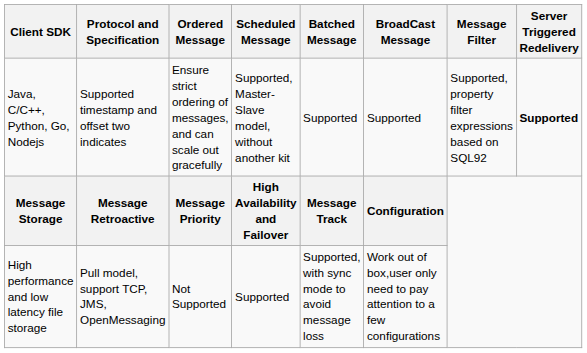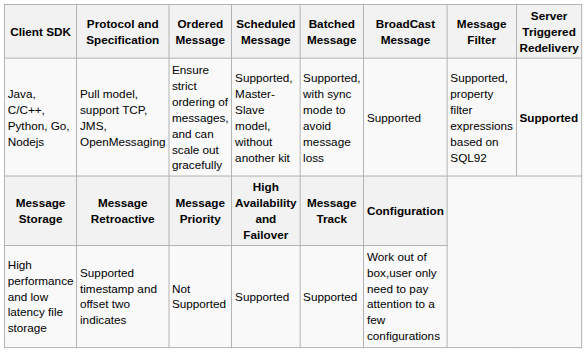Java, C/C++, Python, Go, Nodejs | Protocol and Specification: Supported timestamp and offset two indicates -> Pull model, support TCP, JMS, OpenMessaging
Java, C/C++, Python, Go, Nodejs | Batched Message: Supported -> Supported, with sync mode to avoid message loss
High performance and low latency file storage | Protocol and Specification: Pull model, support TCP, JMS, OpenMessaging -> Supported timestamp and offset two indicates
High performance and low latency file storage | Batched Message: Supported, with sync mode to avoid message loss -> Supported
